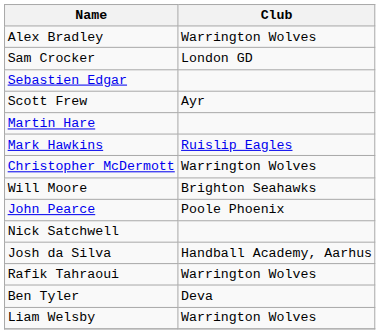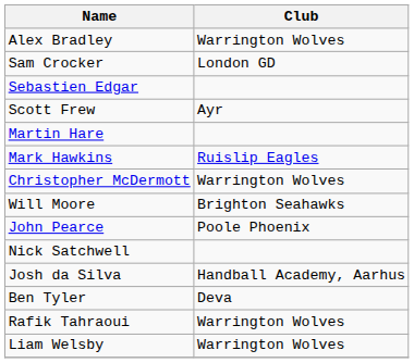rows swapped: Rafik Tahraoui <-> Ben Tyler
